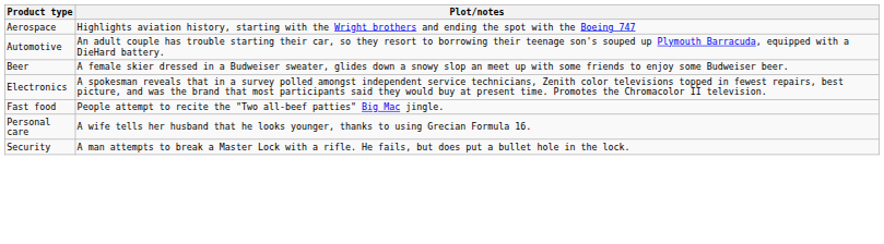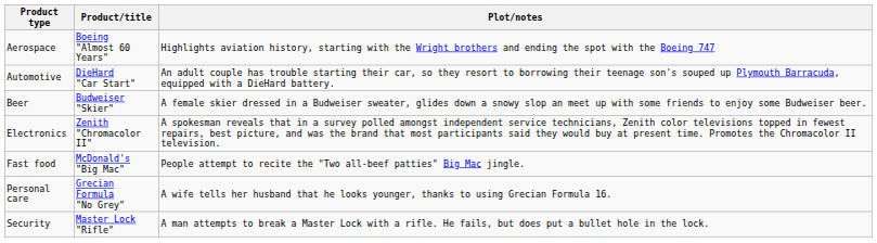+ column: Product/title | Boeing "Almost 60 Years" | DieHard "Car Start" | Budweiser "Skier" | Zenith "Chromacolor II" | McDonald's "Big Mac" | Grecian Formula "No Grey" | Master Lock "Rifle"
